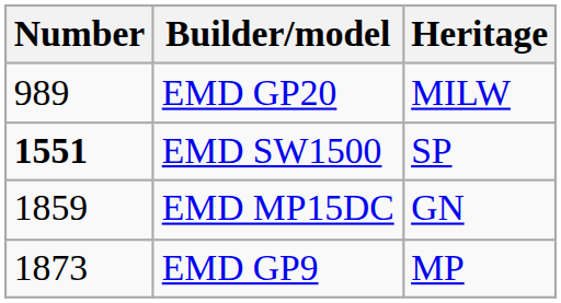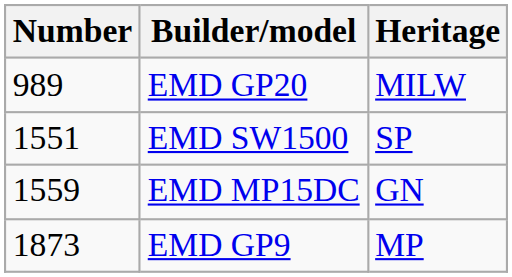EMD SW1500 | Number: bold -> normal
EMD MP15DC | Number: 1859 -> 1559
